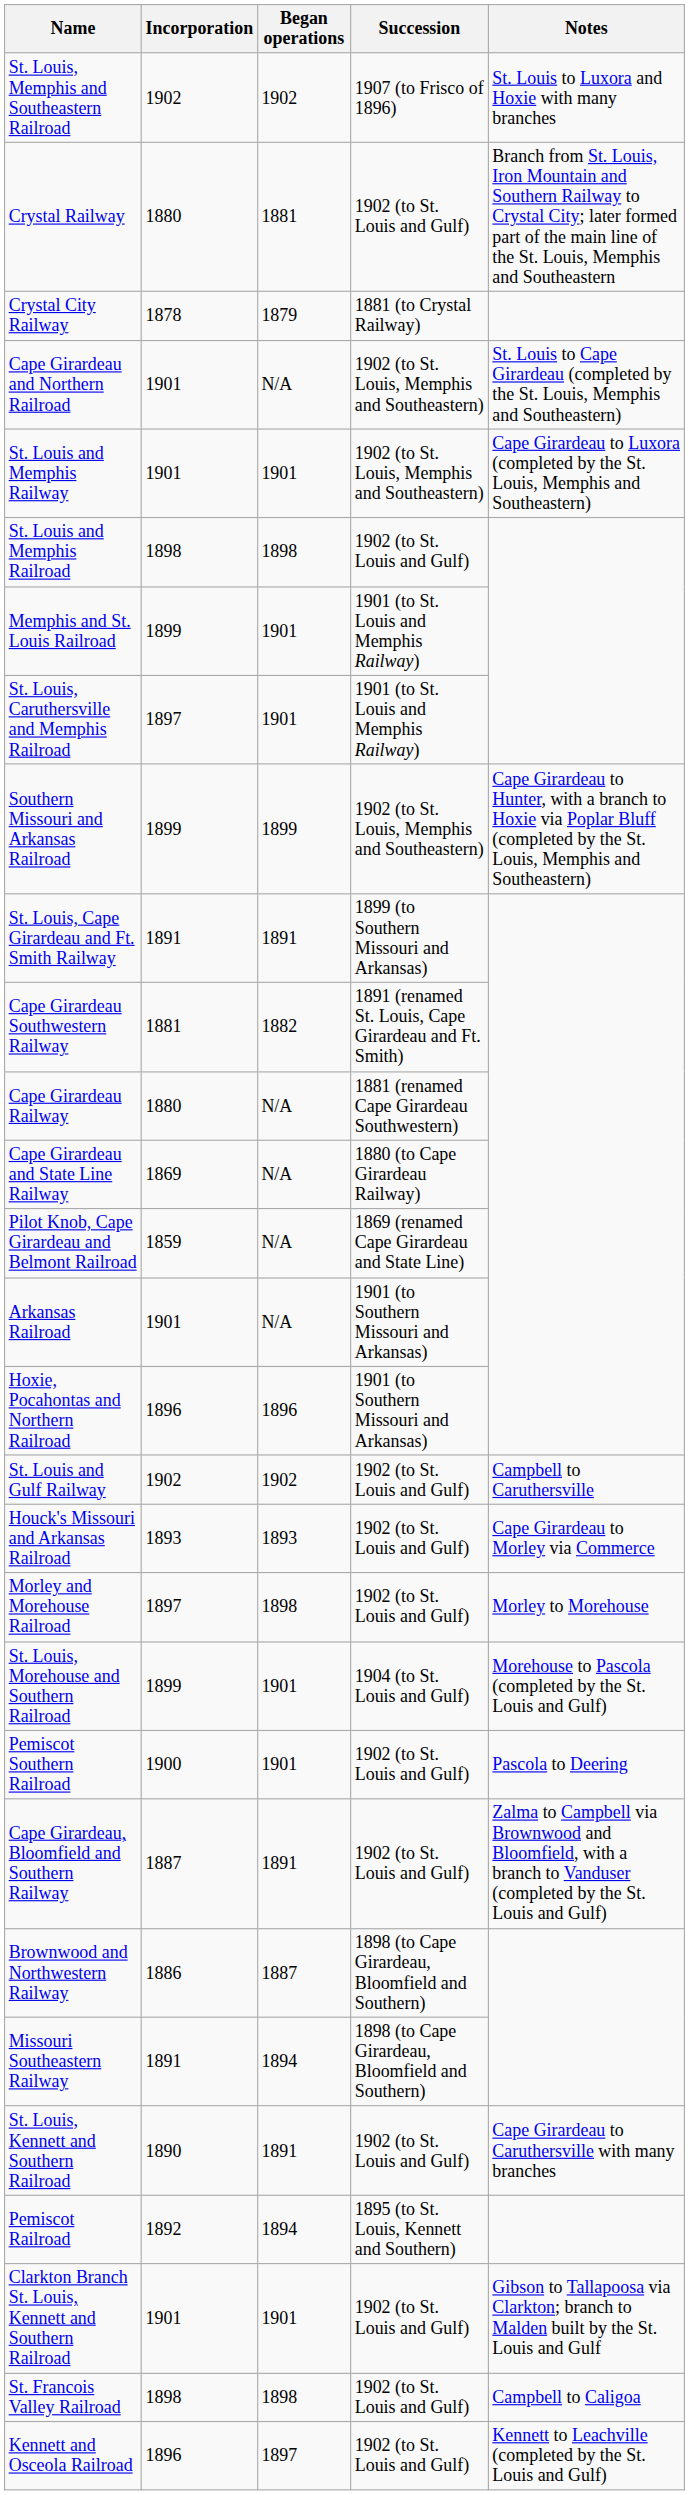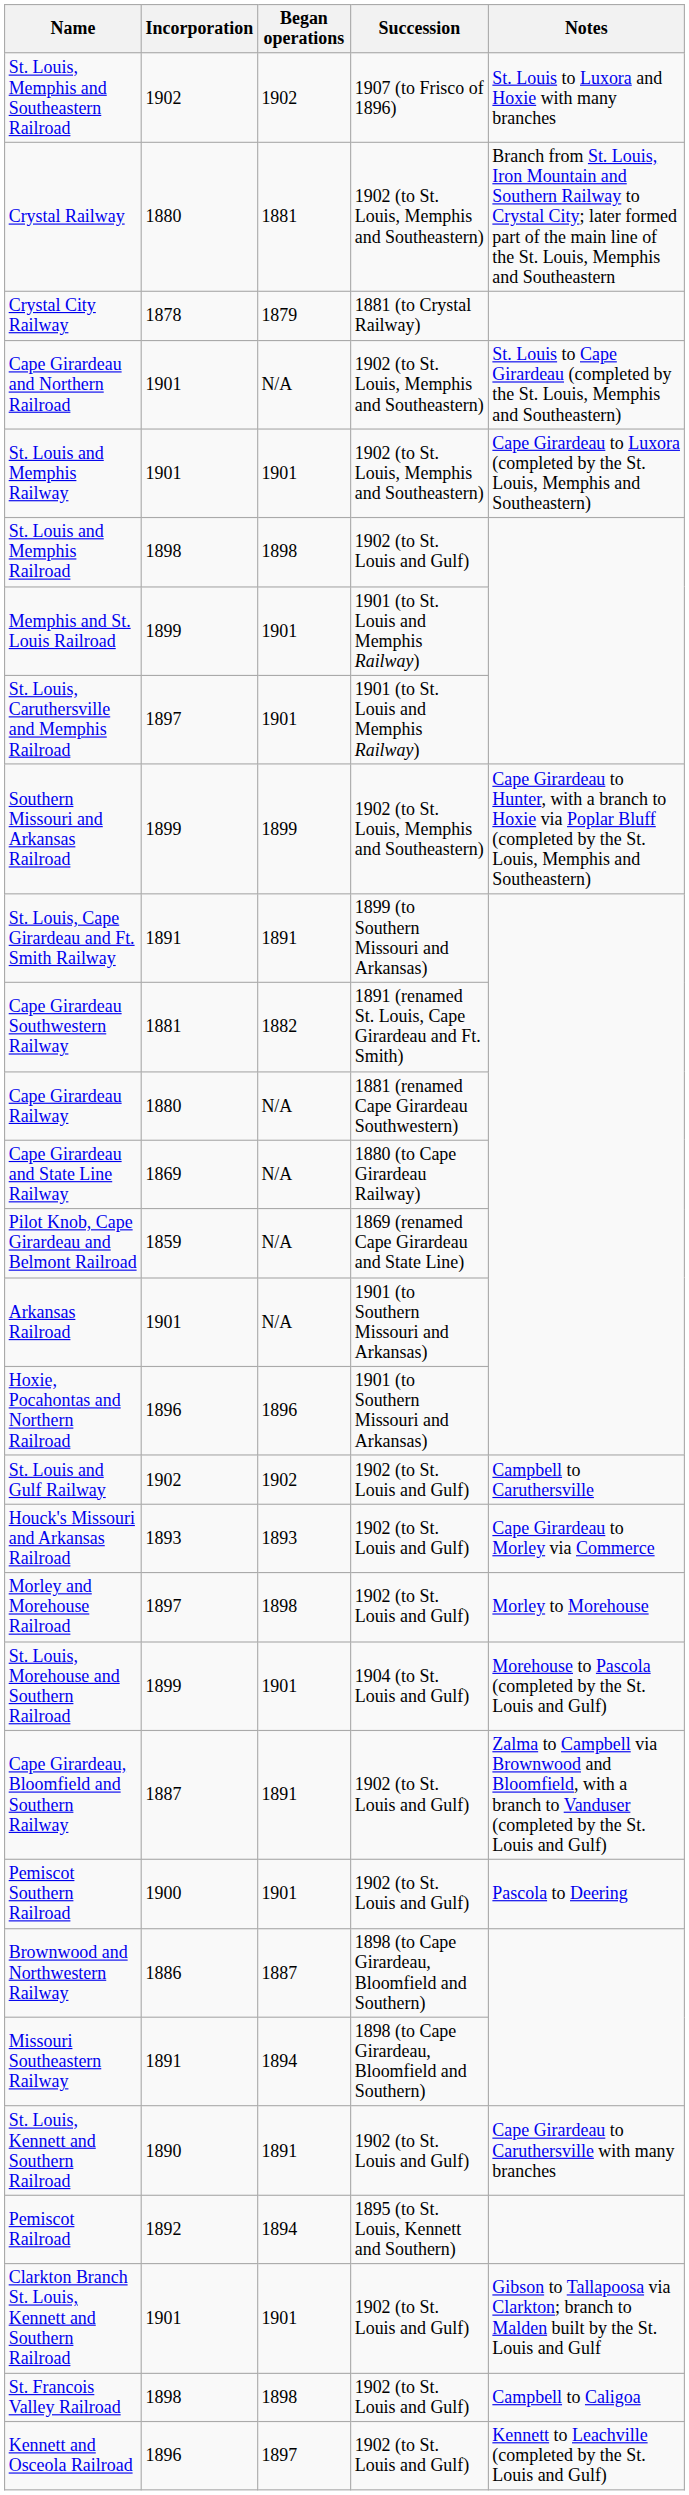Crystal Railway | Succession: 1902 (to St. Louis and Gulf) -> 1902 (to St. Louis, Memphis and Southeastern)
rows swapped: Pemiscot Southern Railroad <-> Cape Girardeau, Bloomfield and Southern Railway
